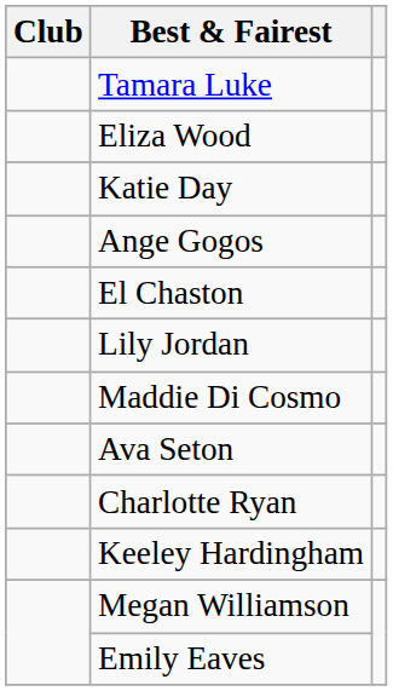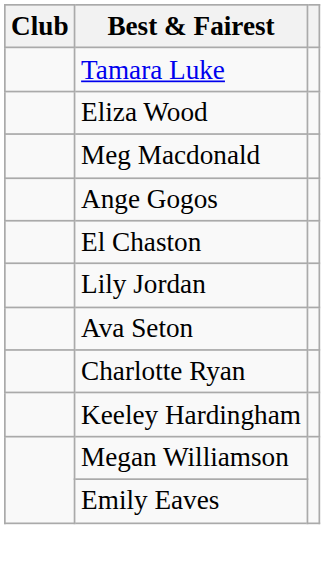+ row: Meg Macdonald
- row: Katie Day
- row: Maddie Di Cosmo
